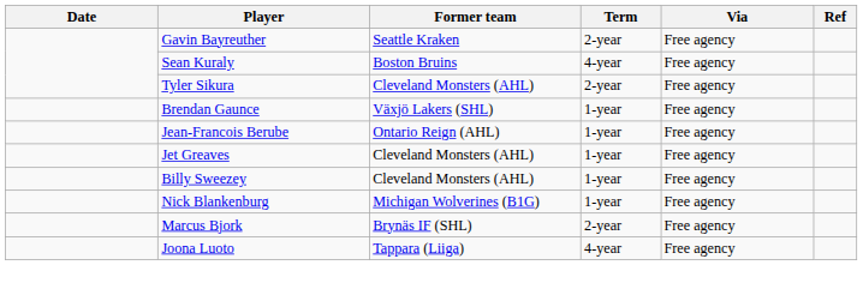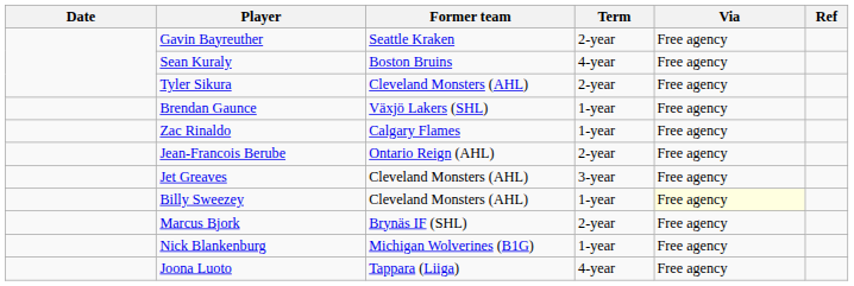+ row: Zac Rinaldo | Calgary Flames | 1-year | Free agency
Jean-Francois Berube | Term: 1-year -> 2-year
Jet Greaves | Term: 1-year -> 3-year
Billy Sweezey | Via: no background -> lightyellow background
rows swapped: Nick Blankenburg <-> Marcus Bjork
